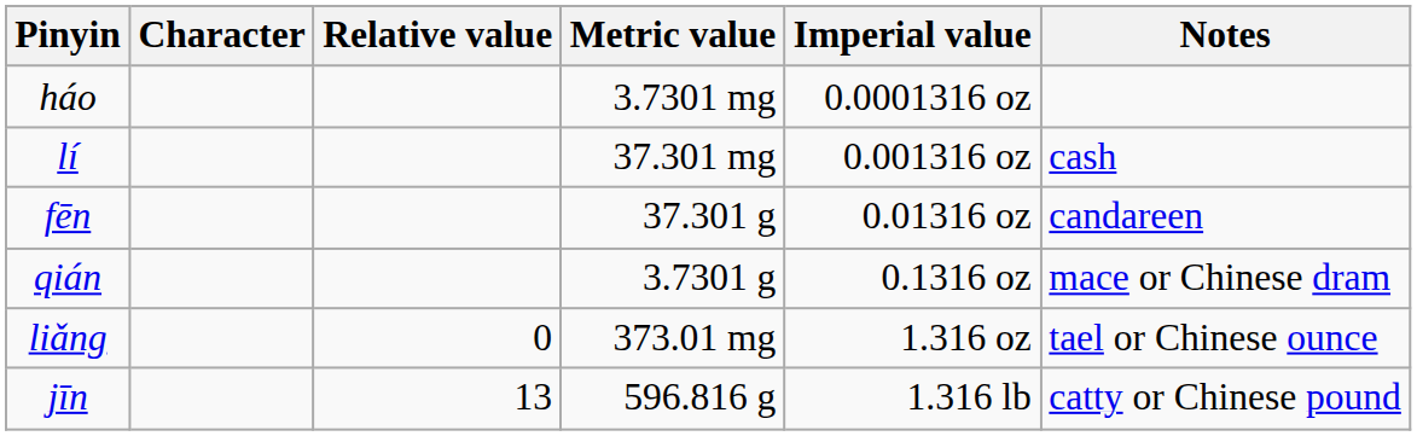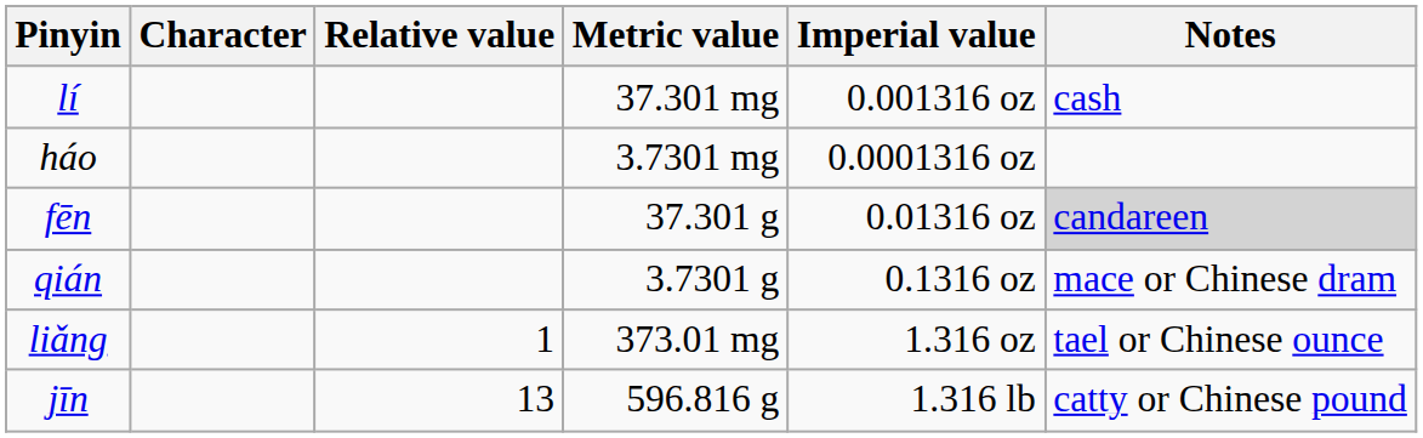rows swapped: háo <-> lí
fēn | Notes: no background -> lightgrey background
liǎng | Relative value: 0 -> 1
